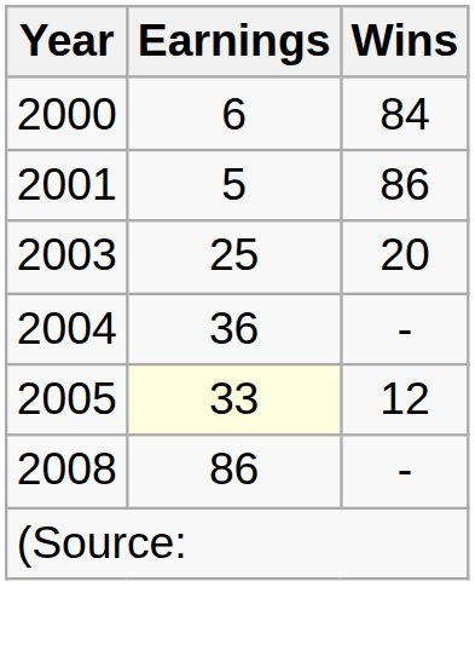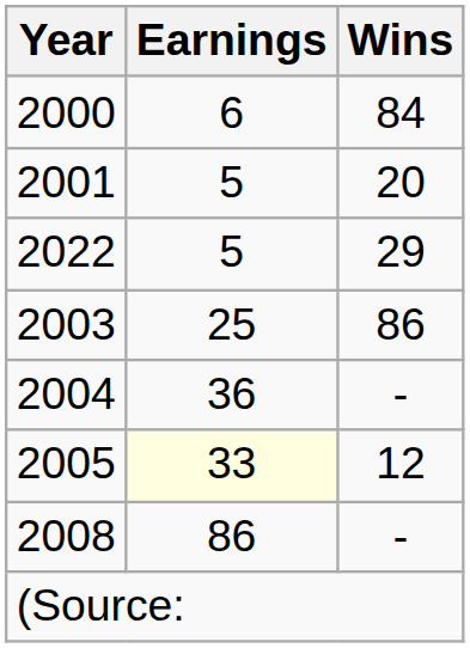2001 | Wins: 86 -> 20
+ row: 2022 | 5 | 29
2003 | Wins: 20 -> 86
